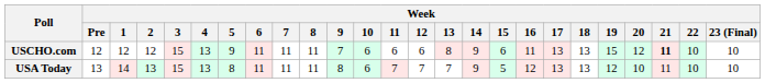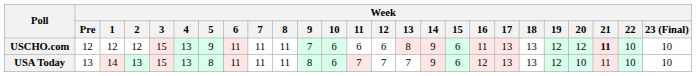USCHO.com | Week / 19: 15 -> 12
USA Today | Week / 15: 5 -> 6
